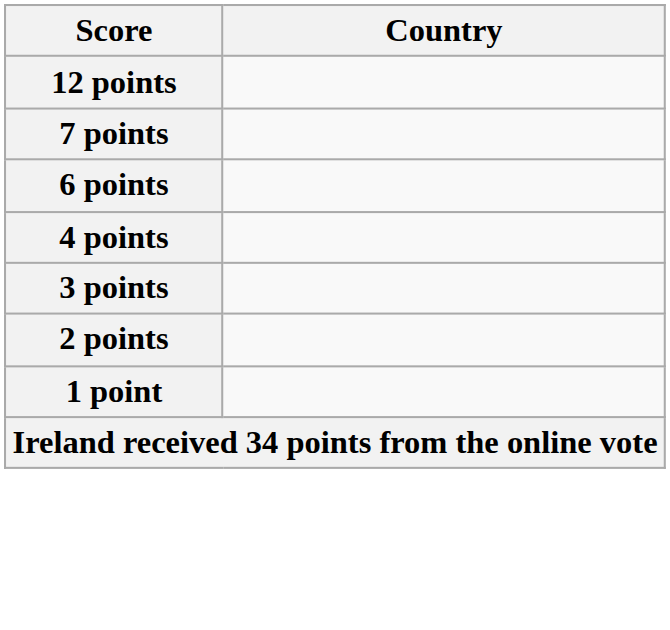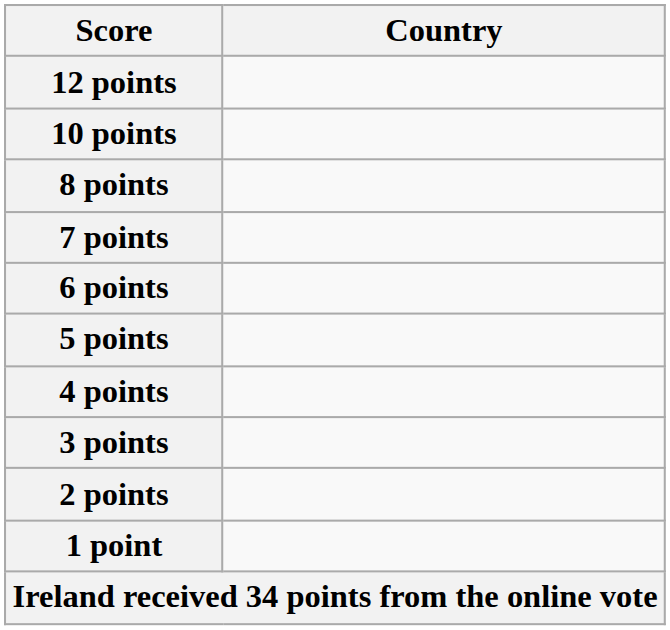+ row: 10 points
+ row: 8 points
+ row: 5 points
